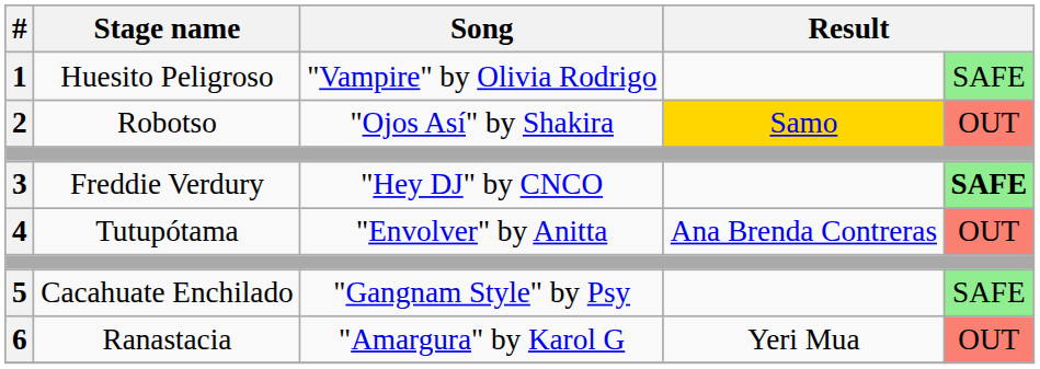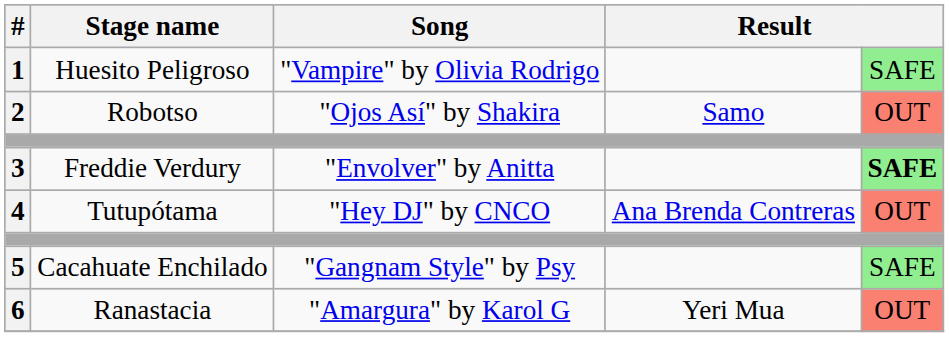2 | column 4: gold background -> no background
3 | Song: "Hey DJ" by CNCO -> "Envolver" by Anitta
4 | Song: "Envolver" by Anitta -> "Hey DJ" by CNCO
